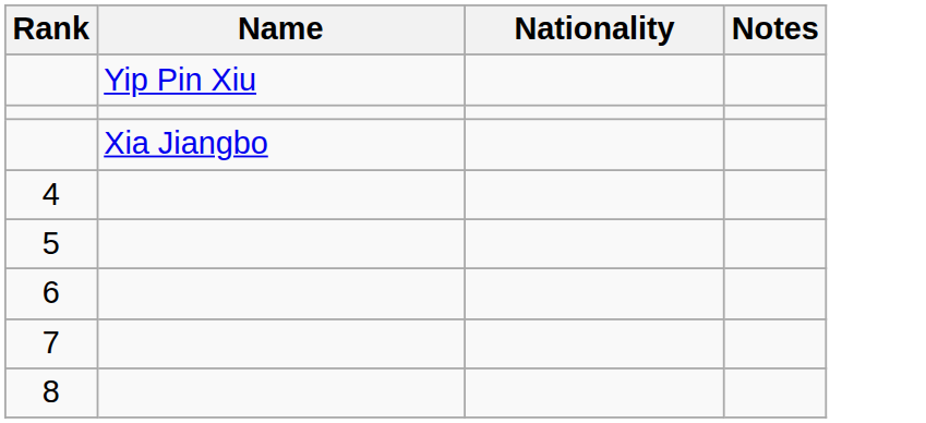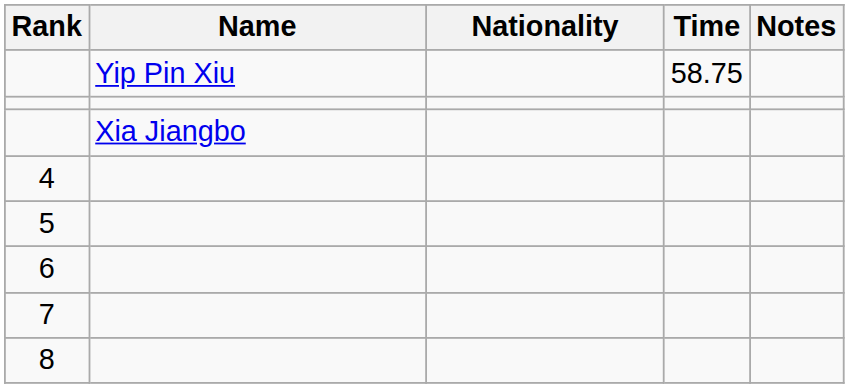+ column: Time | 58.75
